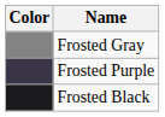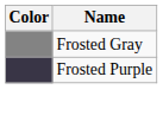- row: Frosted Black
